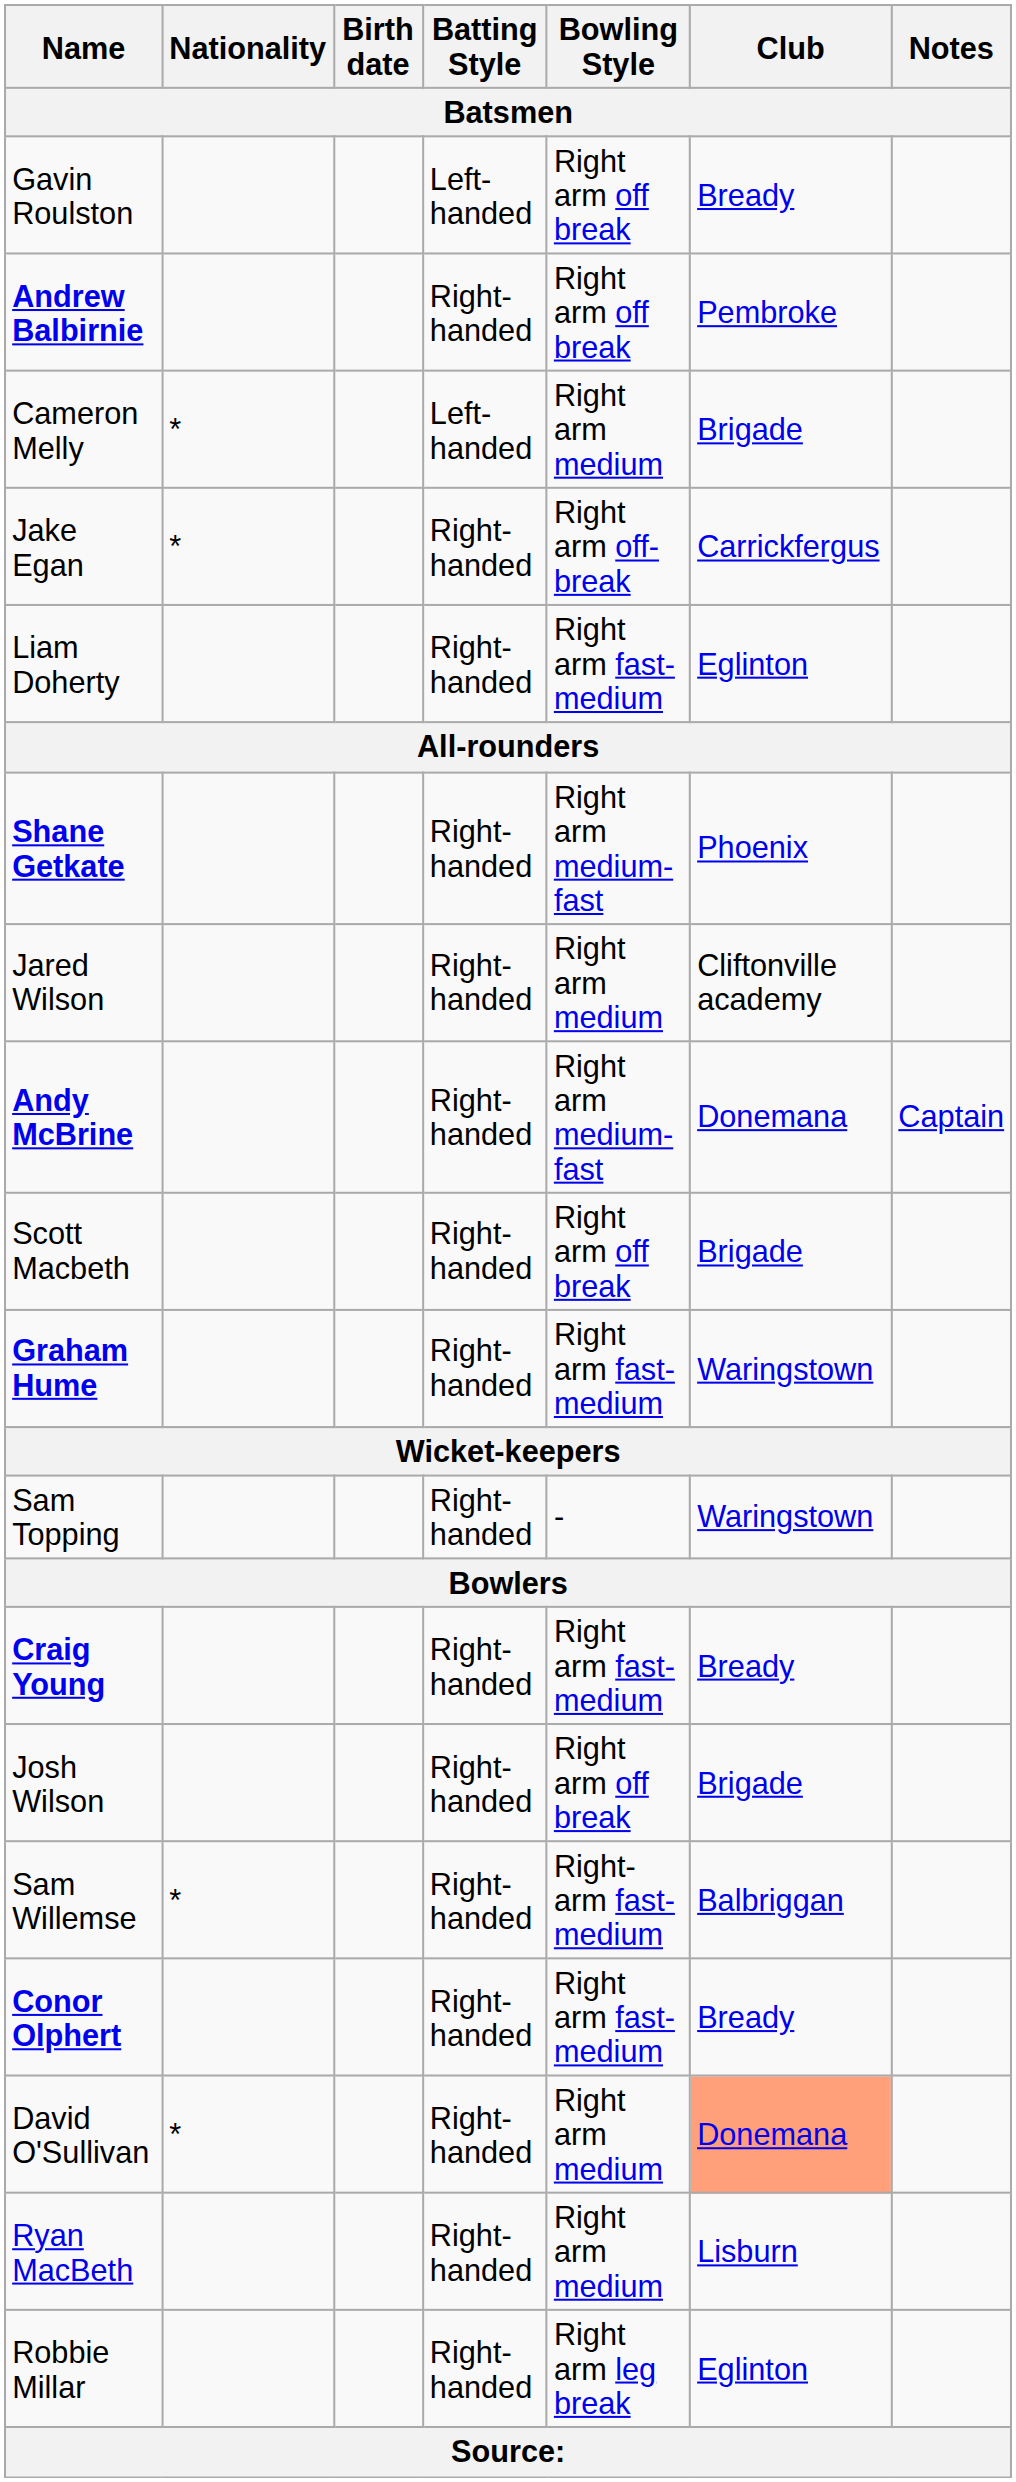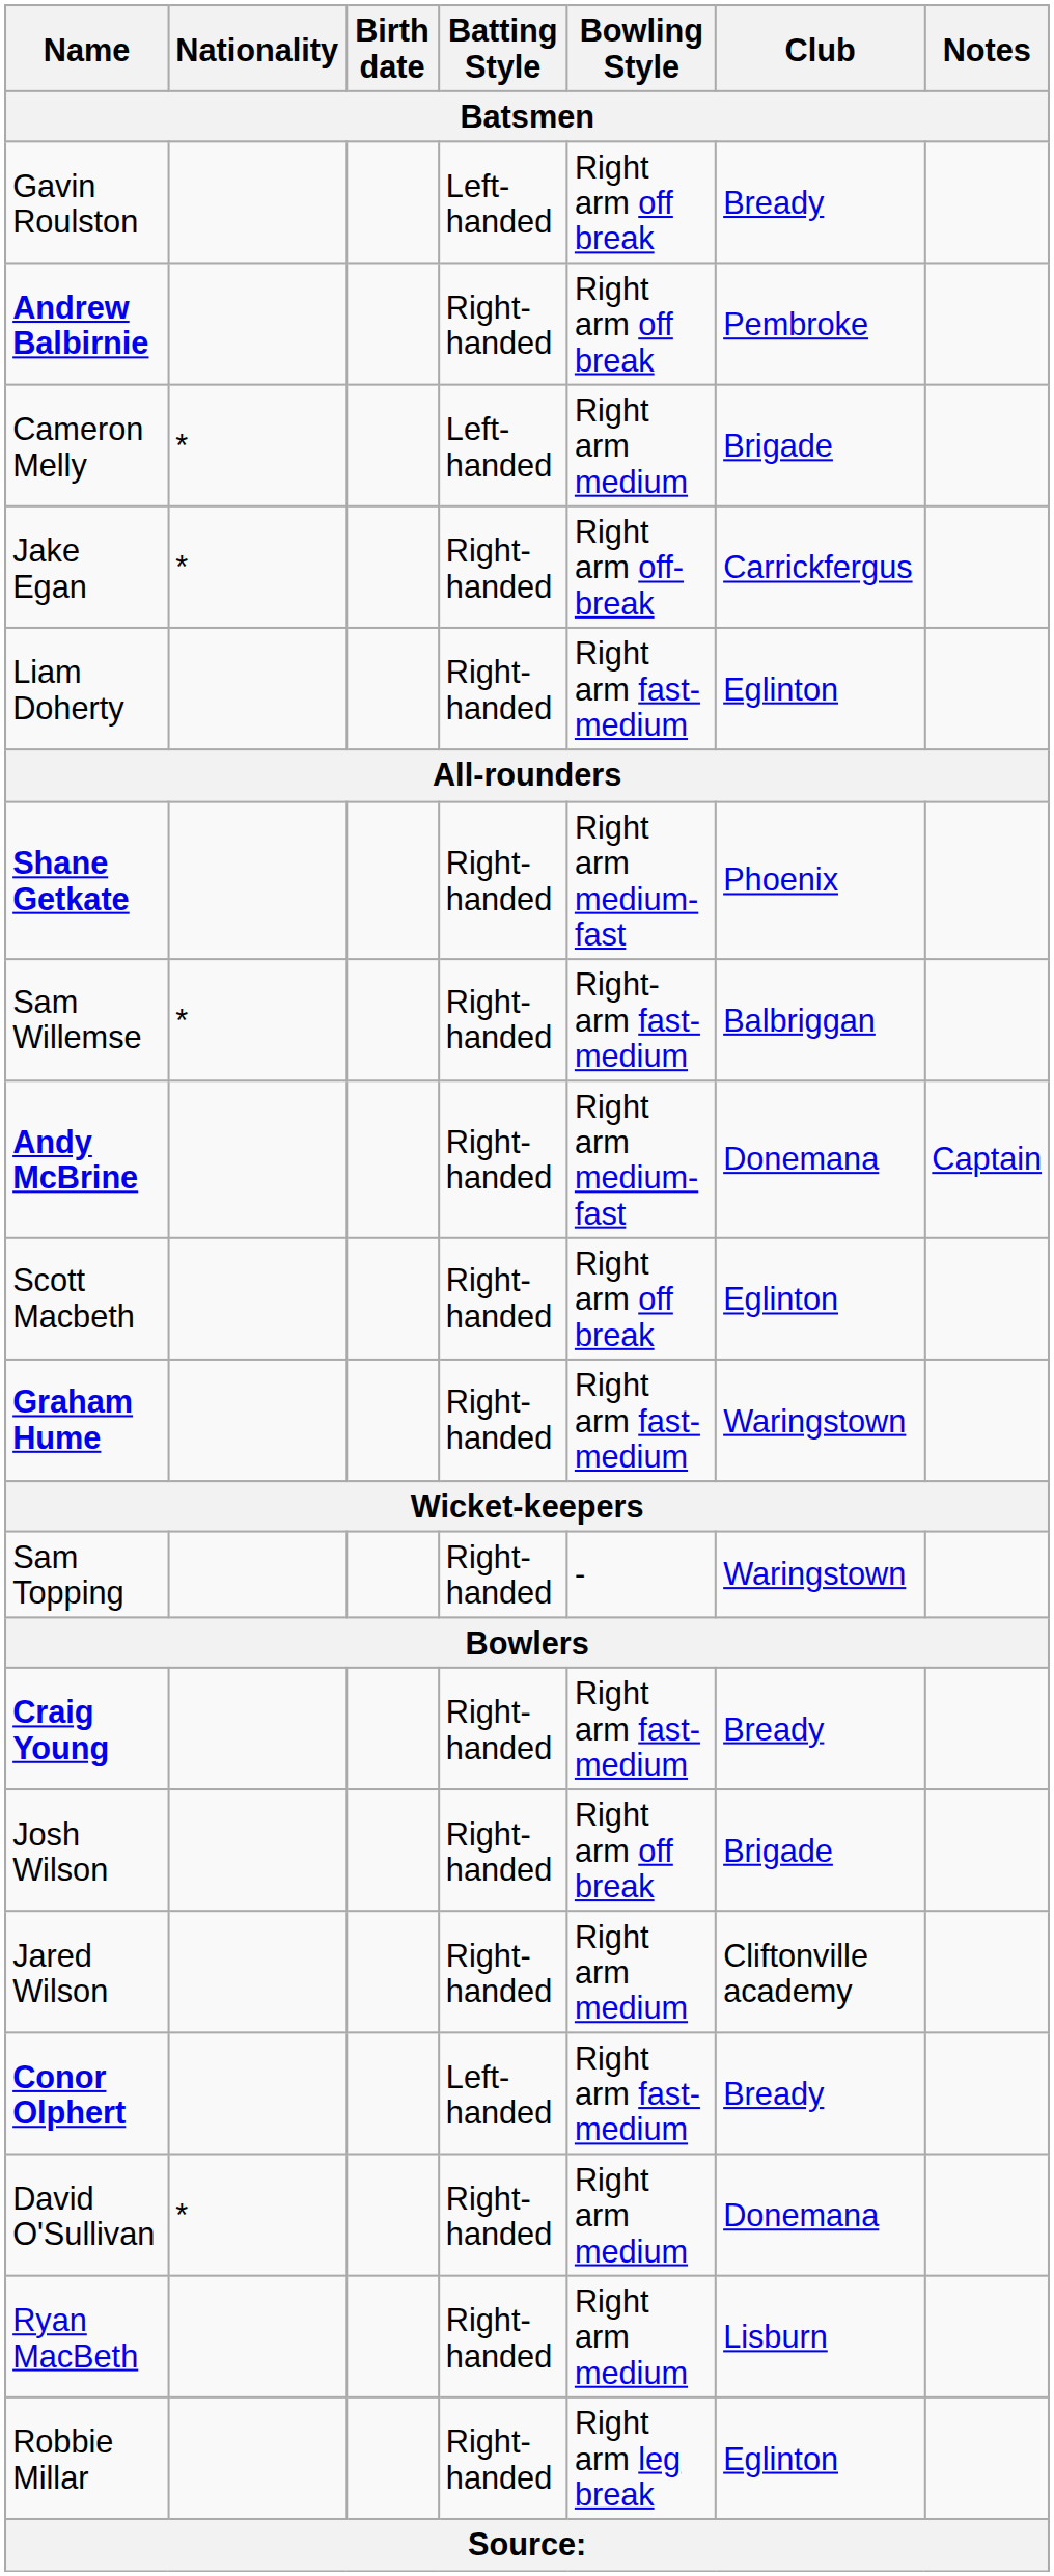rows swapped: Jared Wilson <-> Sam Willemse
Scott Macbeth | Club: Brigade -> Eglinton
Conor Olphert | Batting Style: Right-handed -> Left-handed
David O'Sullivan | Club: lightsalmon background -> no background
